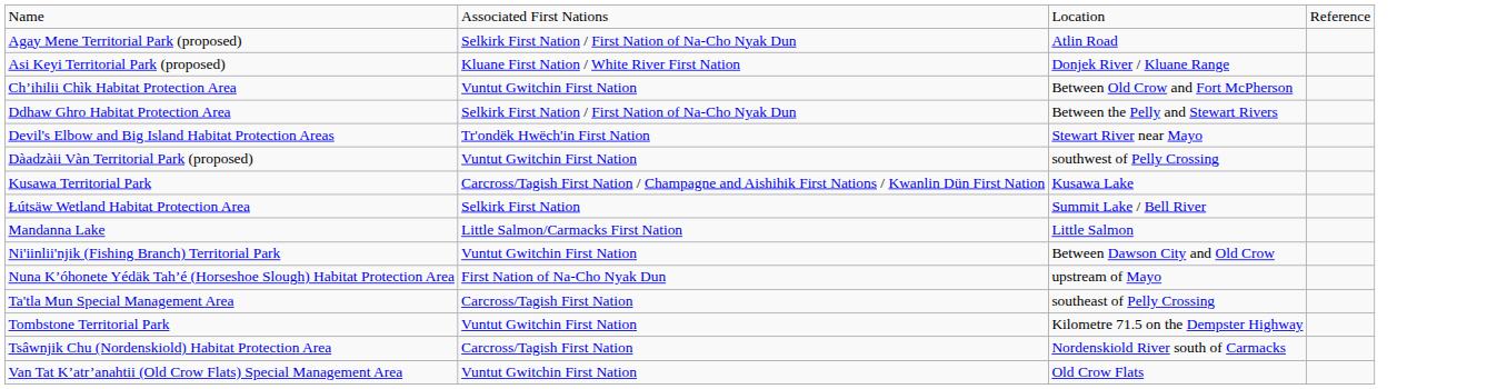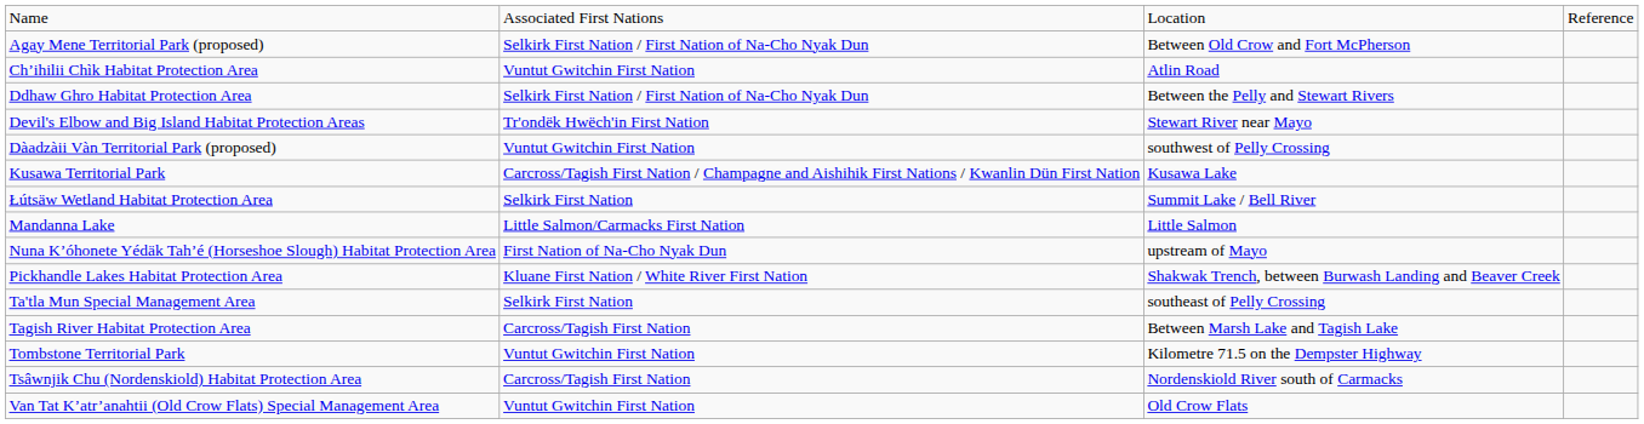Agay Mene Territorial Park (proposed) | column 3: Atlin Road -> Between Old Crow and Fort McPherson
- row: Asi Keyi Territorial Park (proposed) | Kluane First Nation / White River First Nation | Donjek River / Kluane Range
Ch’ihilii Chìk Habitat Protection Area | column 3: Between Old Crow and Fort McPherson -> Atlin Road
- row: Ni'iinlii'njik (Fishing Branch) Territorial Park | Vuntut Gwitchin First Nation | Between Dawson City and Old Crow
+ row: Pickhandle Lakes Habitat Protection Area | Kluane First Nation / White River First Nation | Shakwak Trench, between Burwash Landing and Beaver Creek
Ta'tla Mun Special Management Area | column 2: Carcross/Tagish First Nation -> Selkirk First Nation
+ row: Tagish River Habitat Protection Area | Carcross/Tagish First Nation | Between Marsh Lake and Tagish Lake
